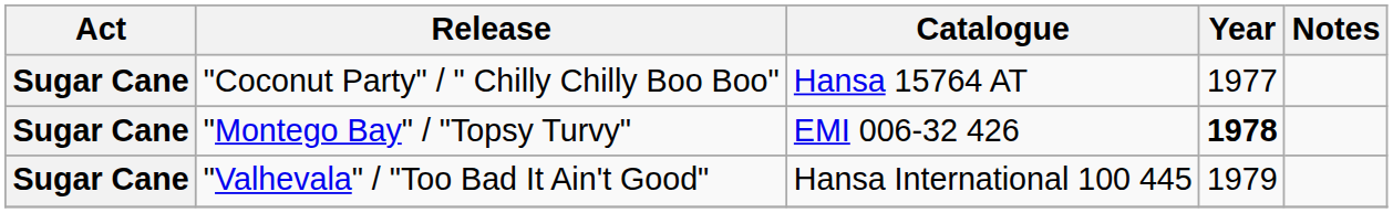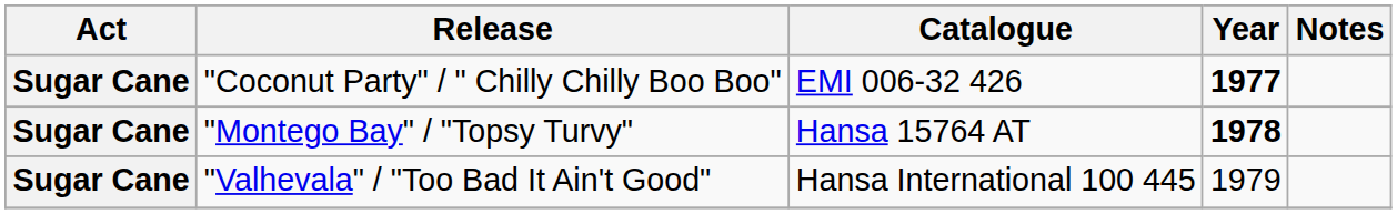"Coconut Party" / " Chilly Chilly Boo Boo" | Catalogue: Hansa 15764 AT -> EMI 006-32 426
"Coconut Party" / " Chilly Chilly Boo Boo" | Year: normal -> bold
"Montego Bay" / "Topsy Turvy" | Catalogue: EMI 006-32 426 -> Hansa 15764 AT
